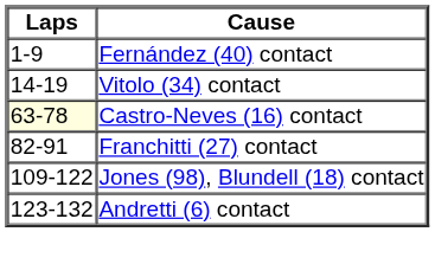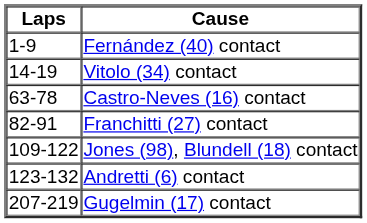Castro-Neves (16) contact | Laps: lightyellow background -> no background
+ row: 207-219 | Gugelmin (17) contact
